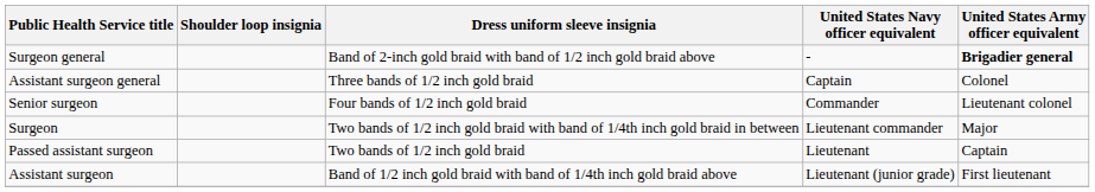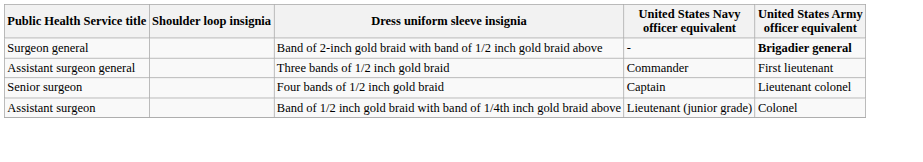Assistant surgeon general | United States Navy officer equivalent: Captain -> Commander
Assistant surgeon general | United States Army officer equivalent: Colonel -> First lieutenant
Senior surgeon | United States Navy officer equivalent: Commander -> Captain
- row: Surgeon | Two bands of 1/2 inch gold braid with band of 1/4th inch gold braid in between | Lieutenant commander | Major
- row: Passed assistant surgeon | Two bands of 1/2 inch gold braid | Lieutenant | Captain
Assistant surgeon | United States Army officer equivalent: First lieutenant -> Colonel
